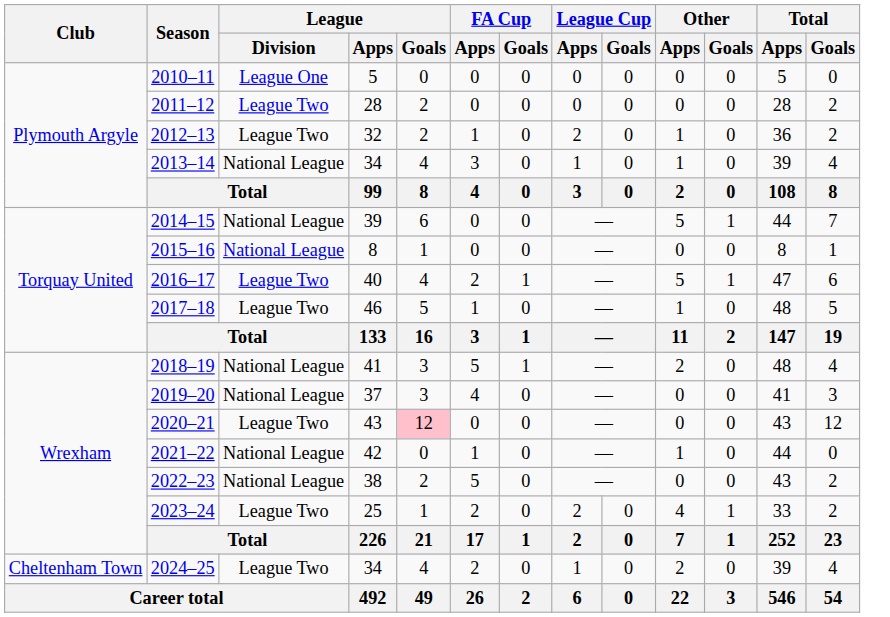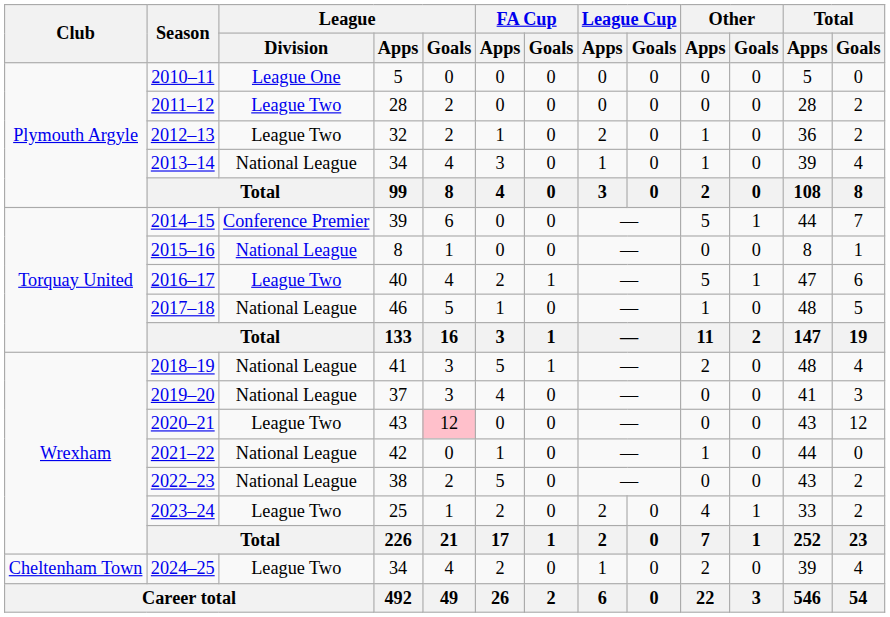2014–15 | League / Division: National League -> Conference Premier
2017–18 | League / Division: League Two -> National League
